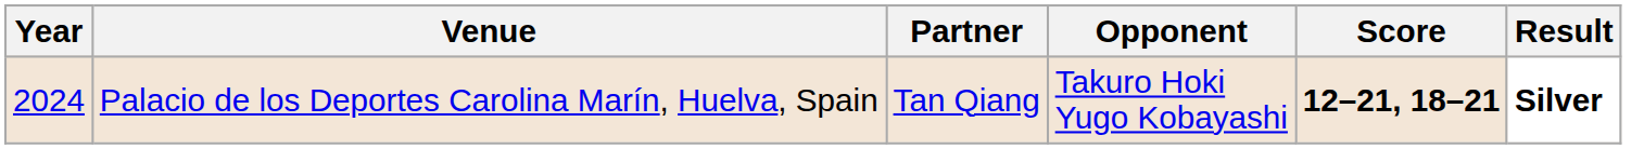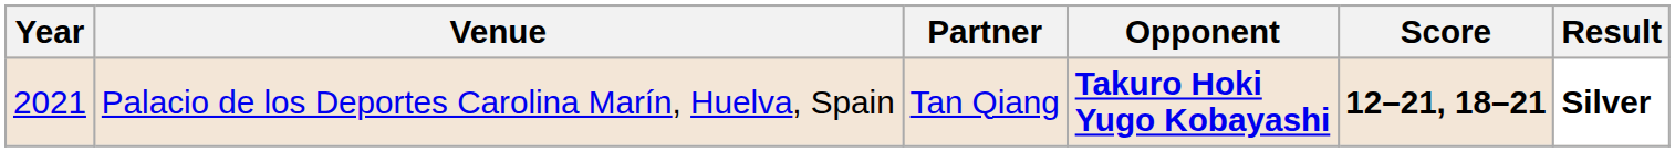Palacio de los Deportes Carolina Marín, Huelva, Spain | Year: 2024 -> 2021
Palacio de los Deportes Carolina Marín, Huelva, Spain | Opponent: normal -> bold
